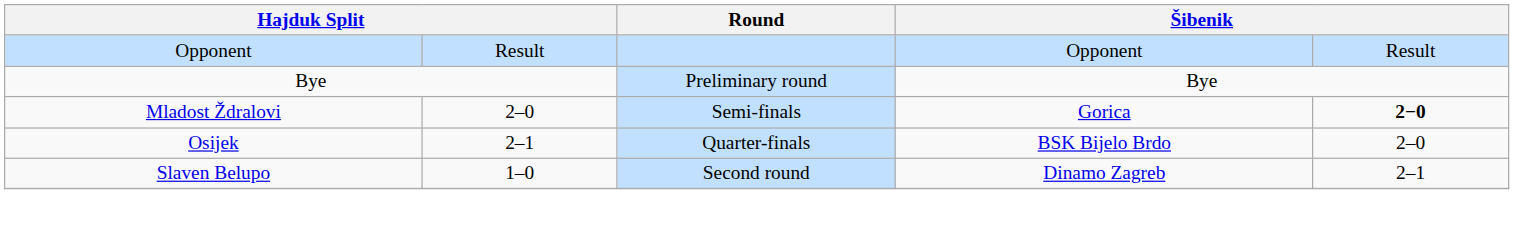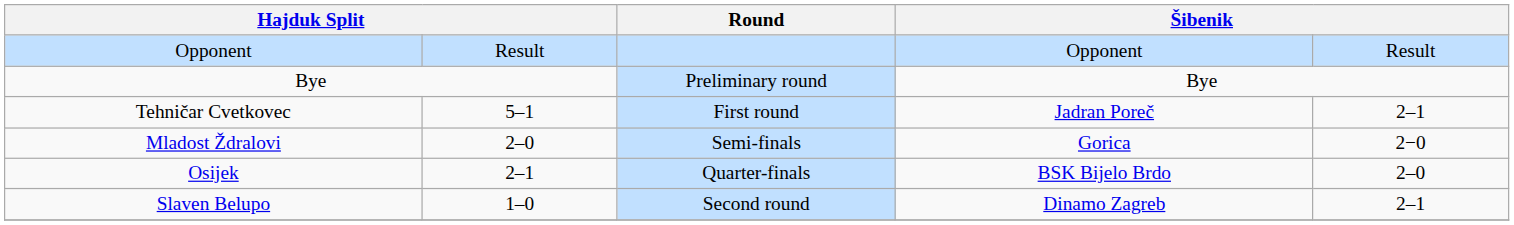+ row: Tehničar Cvetkovec | 5–1 | First round | Jadran Poreč | 2–1
Mladost Ždralovi | column 5: bold -> normal
